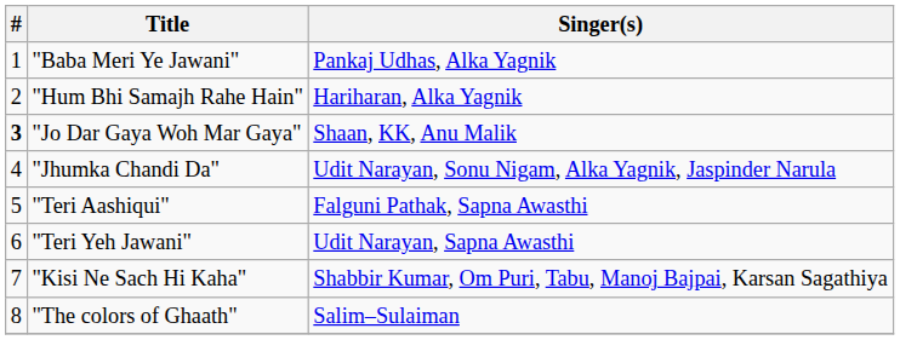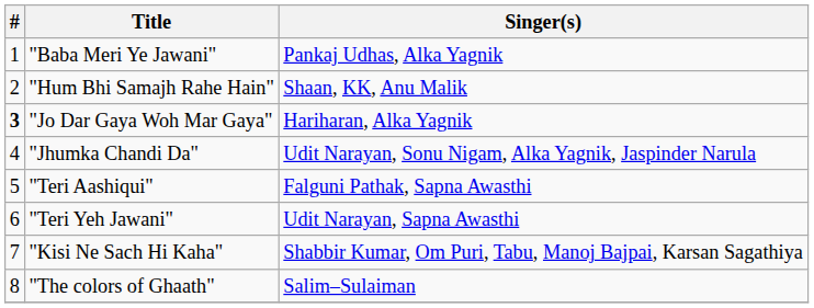"Hum Bhi Samajh Rahe Hain" | Singer(s): Hariharan, Alka Yagnik -> Shaan, KK, Anu Malik
"Jo Dar Gaya Woh Mar Gaya" | Singer(s): Shaan, KK, Anu Malik -> Hariharan, Alka Yagnik
